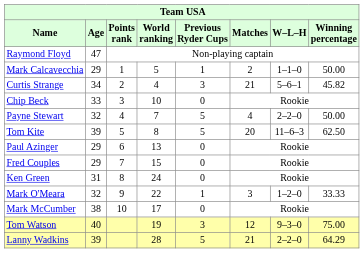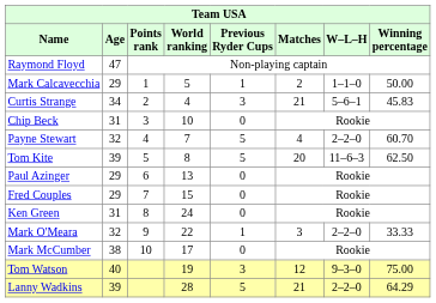Curtis Strange | Winning percentage: 45.82 -> 45.83
Chip Beck | Age: 33 -> 31
Payne Stewart | Winning percentage: 50.00 -> 60.70
Mark O'Meara | W–L–H: 1–2–0 -> 2–2–0
